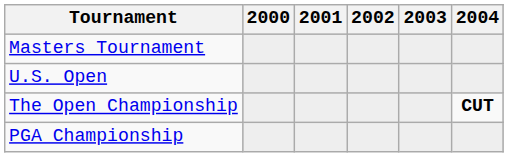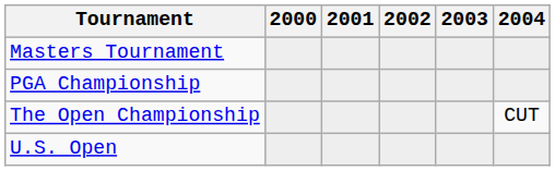rows swapped: U.S. Open <-> PGA Championship
The Open Championship | 2004: bold -> normal
